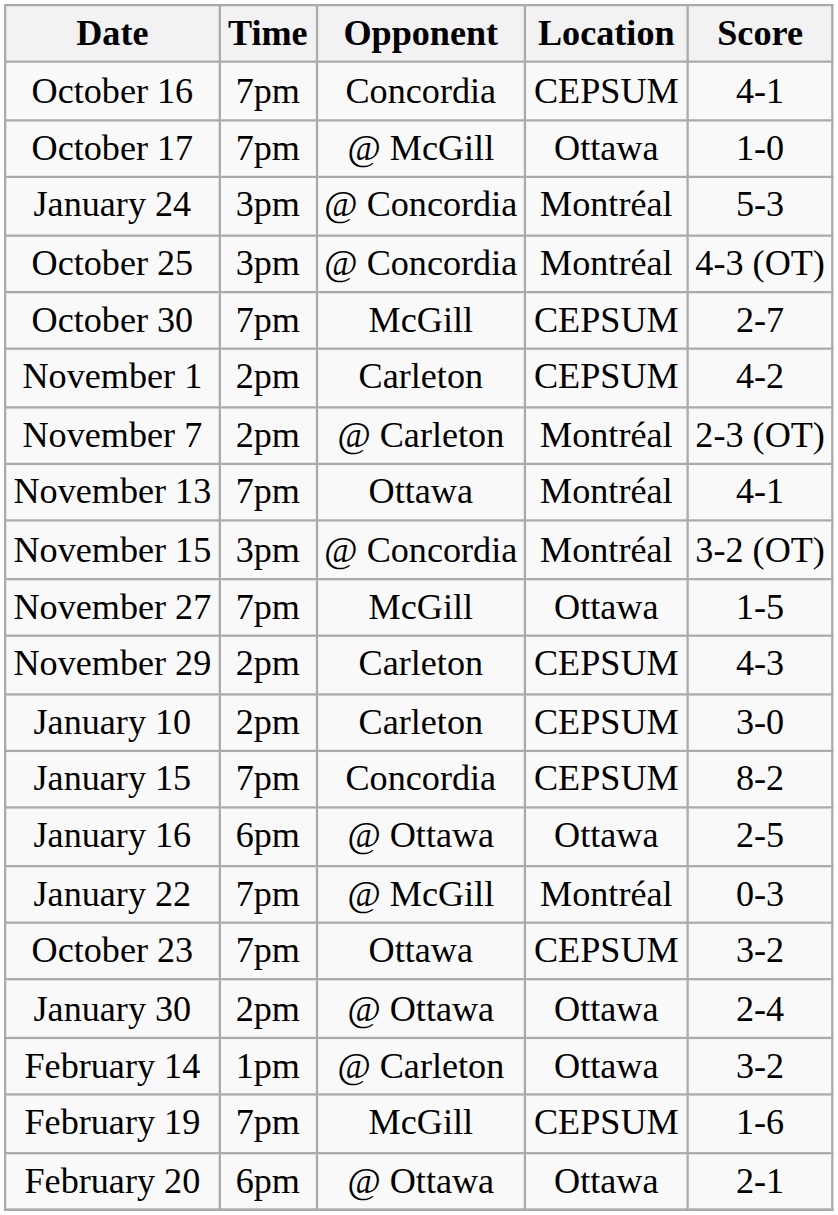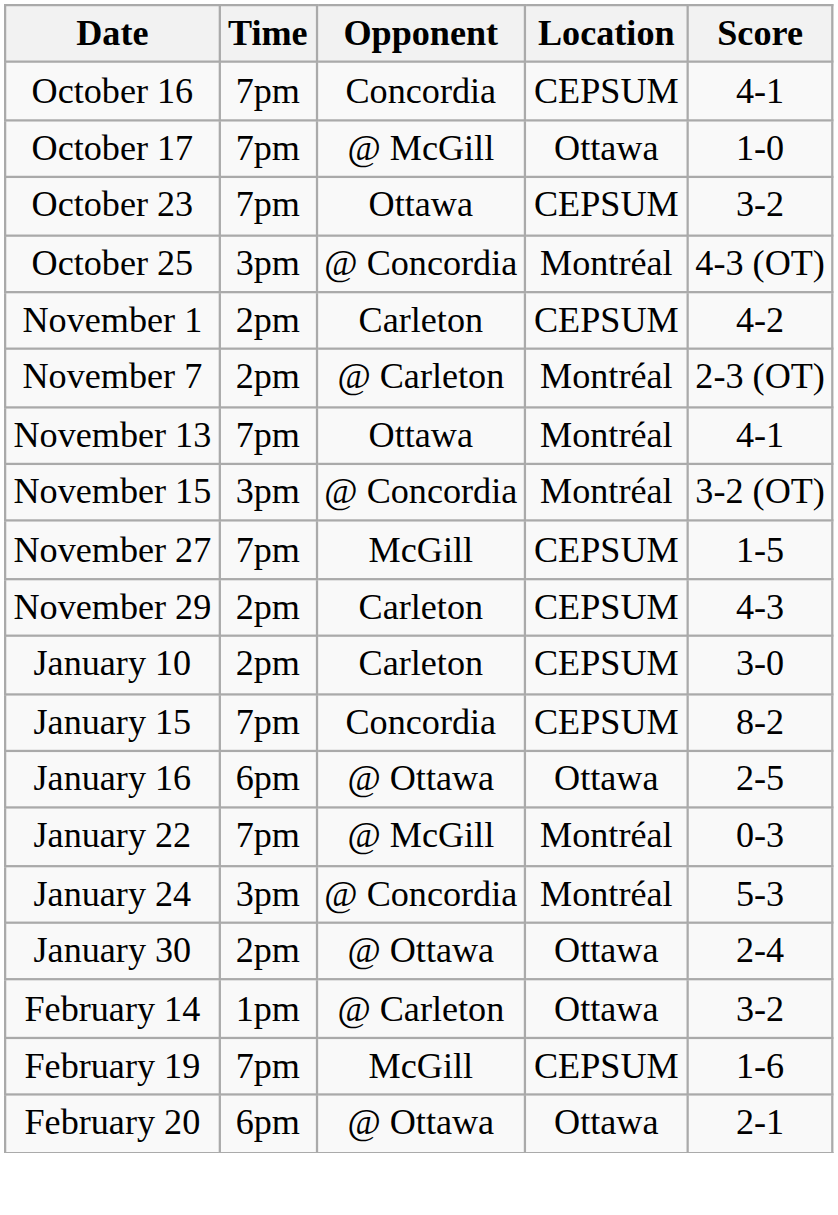rows swapped: October 23 <-> January 24
- row: October 30 | 7pm | McGill | CEPSUM | 2-7
November 27 | Location: Ottawa -> CEPSUM
